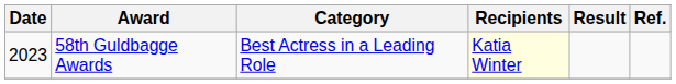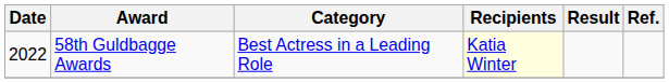58th Guldbagge Awards | Date: 2023 -> 2022
